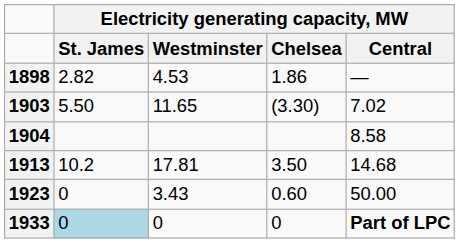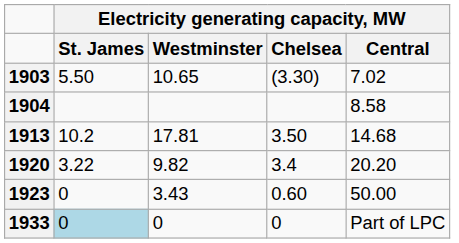- row: 1898 | 2.82 | 4.53 | 1.86 | —
1903 | column 3: 11.65 -> 10.65
+ row: 1920 | 3.22 | 9.82 | 3.4 | 20.20
1933 | column 5: bold -> normal
